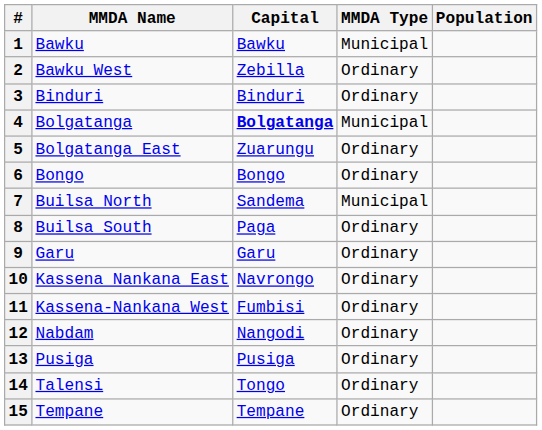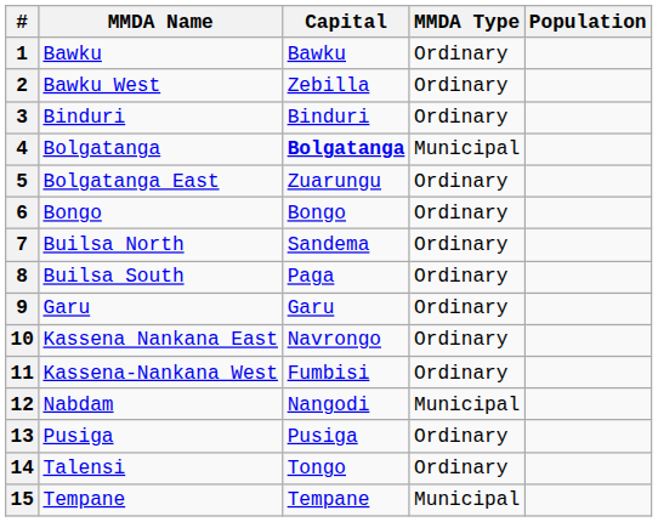1 | MMDA Type: Municipal -> Ordinary
7 | MMDA Type: Municipal -> Ordinary
12 | MMDA Type: Ordinary -> Municipal
15 | MMDA Type: Ordinary -> Municipal
